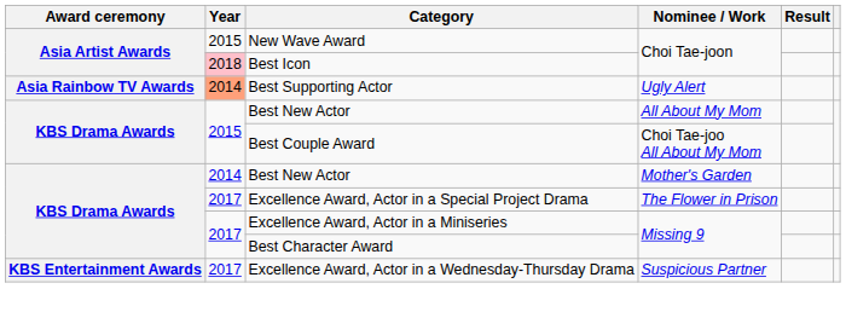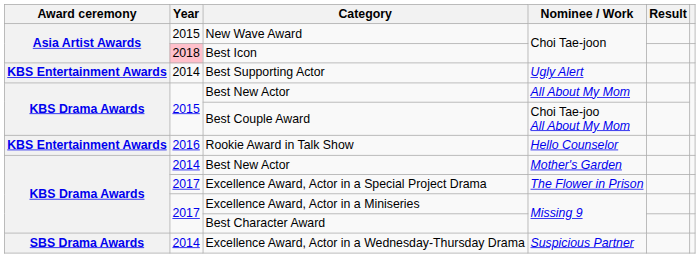Best Supporting Actor | Award ceremony: Asia Rainbow TV Awards -> KBS Entertainment Awards
Best Supporting Actor | Year: lightsalmon background -> no background
+ row: KBS Entertainment Awards | 2016 | Rookie Award in Talk Show | Hello Counselor
Excellence Award, Actor in a Wednesday-Thursday Drama | Award ceremony: KBS Entertainment Awards -> SBS Drama Awards
Excellence Award, Actor in a Wednesday-Thursday Drama | Year: 2017 -> 2014
